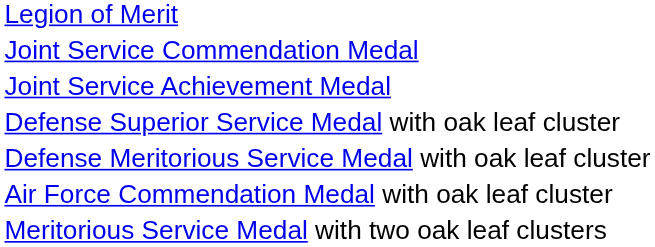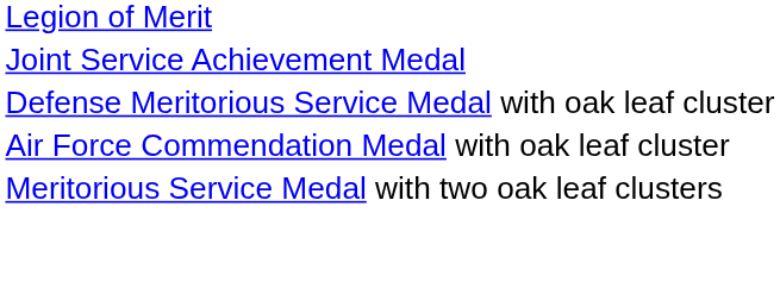- row: Joint Service Commendation Medal
- row: Defense Superior Service Medal with oak leaf cluster
